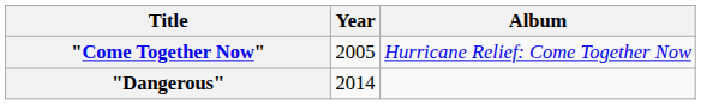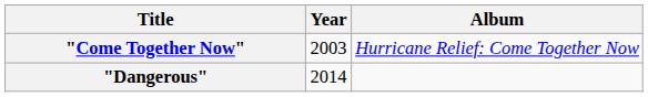"Come Together Now" | Year: 2005 -> 2003
